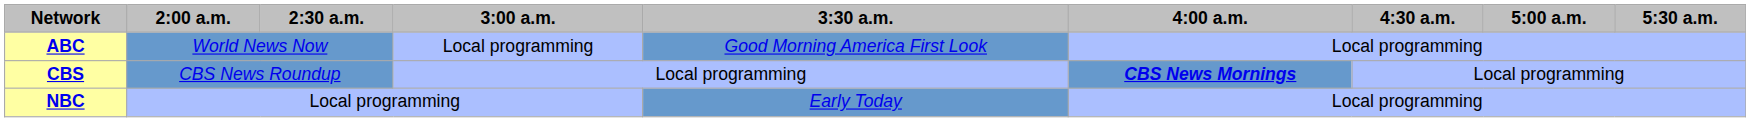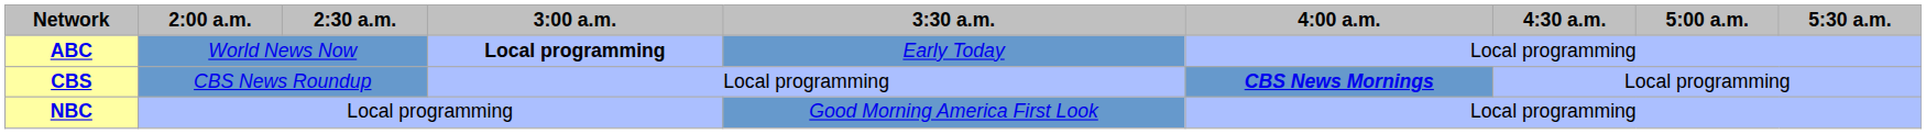ABC | 3:00 a.m.: normal -> bold
ABC | 3:30 a.m.: Good Morning America First Look -> Early Today
NBC | 3:30 a.m.: Early Today -> Good Morning America First Look
